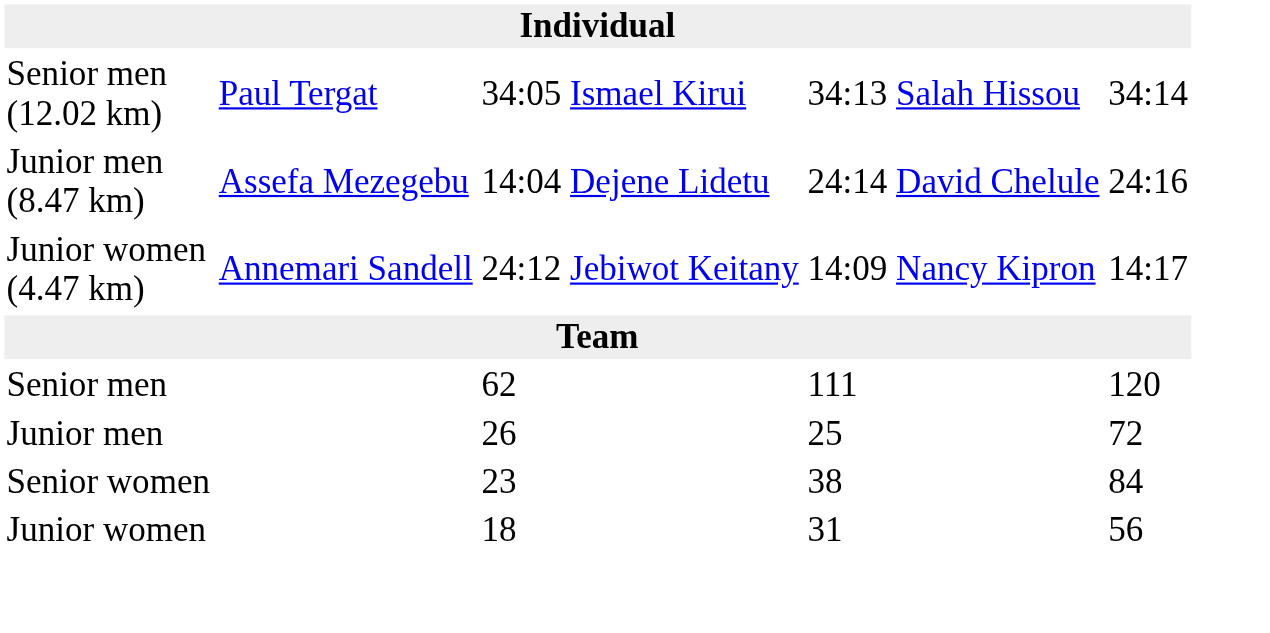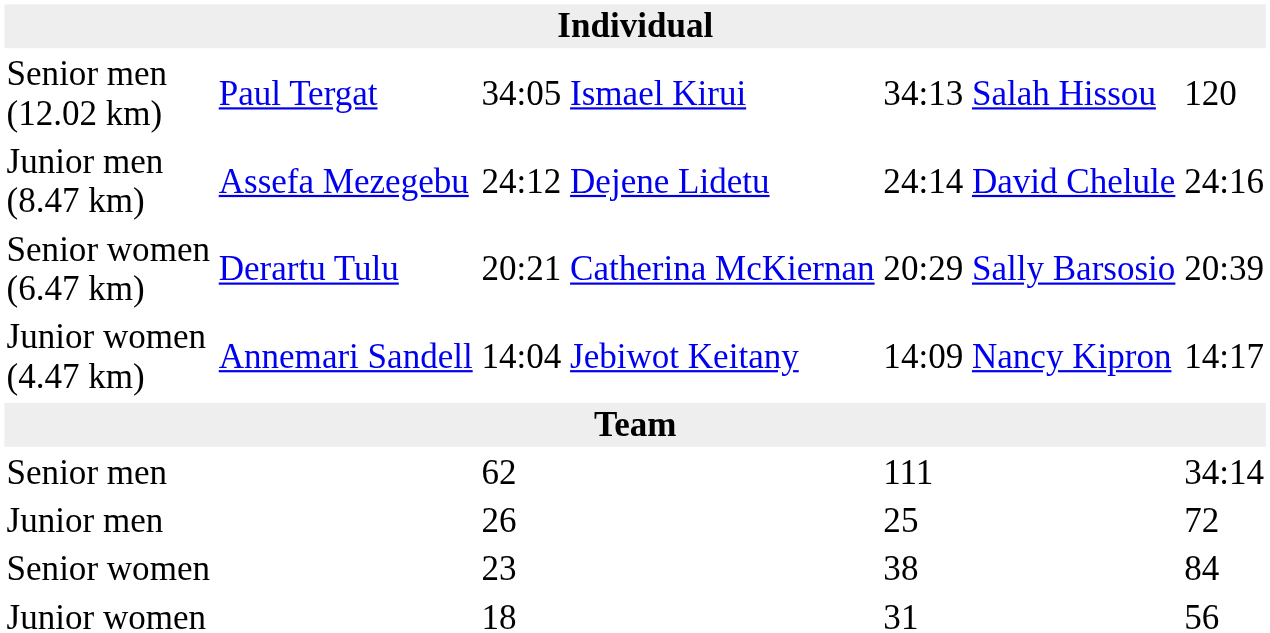Senior men (12.02 km) | column 7: 34:14 -> 120
Junior men (8.47 km) | column 3: 14:04 -> 24:12
+ row: Senior women (6.47 km) | Derartu Tulu | 20:21 | Catherina McKiernan | 20:29 | Sally Barsosio | 20:39
Junior women (4.47 km) | column 3: 24:12 -> 14:04
Senior men | column 7: 120 -> 34:14
